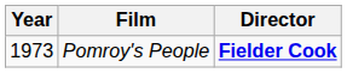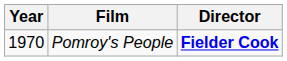Pomroy's People | Year: 1973 -> 1970
